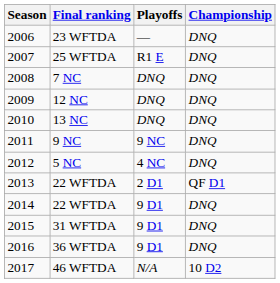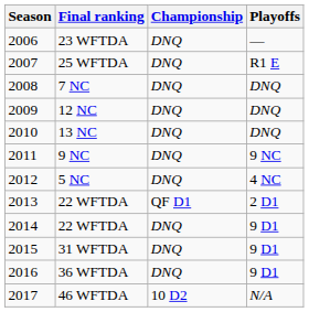columns swapped: Playoffs <-> Championship
